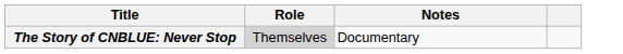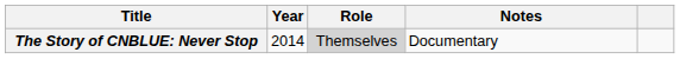+ column: Year | 2014
